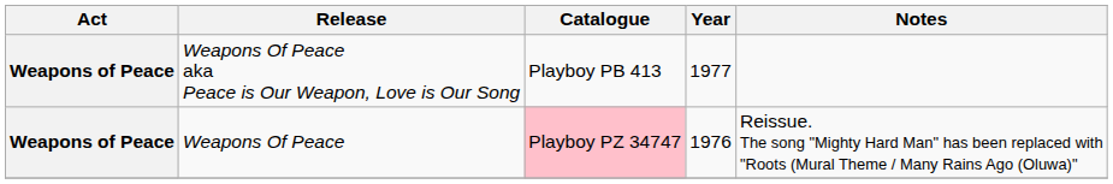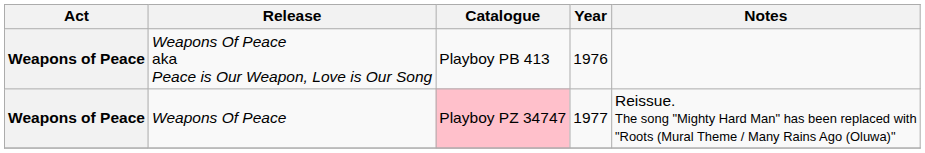Weapons Of Peace aka Peace is Our Weapon, Love is Our Song | Year: 1977 -> 1976
Weapons Of Peace | Year: 1976 -> 1977
